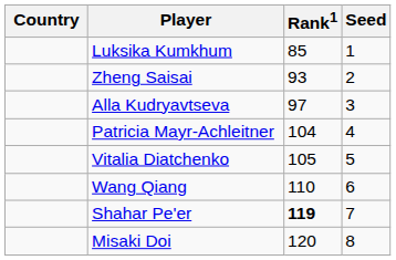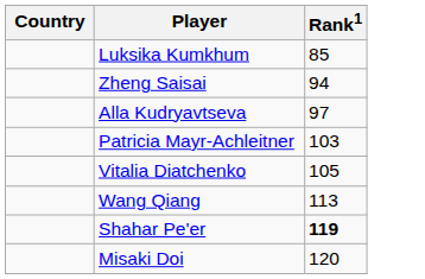- column: Seed | 1 | 2 | 3 | 4 | 5 | 6 | 7 | 8
Zheng Saisai | Rank1: 93 -> 94
Patricia Mayr-Achleitner | Rank1: 104 -> 103
Wang Qiang | Rank1: 110 -> 113
